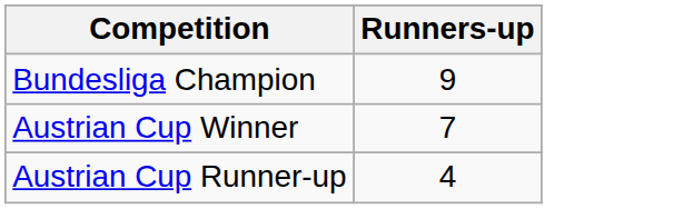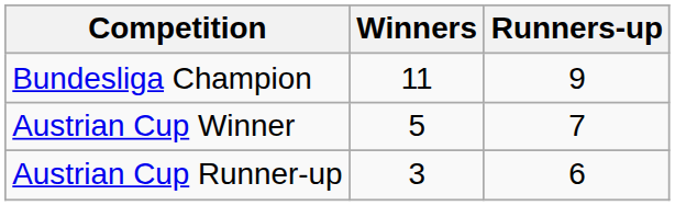+ column: Winners | 11 | 5 | 3
Austrian Cup Runner-up | Runners-up: 4 -> 6
